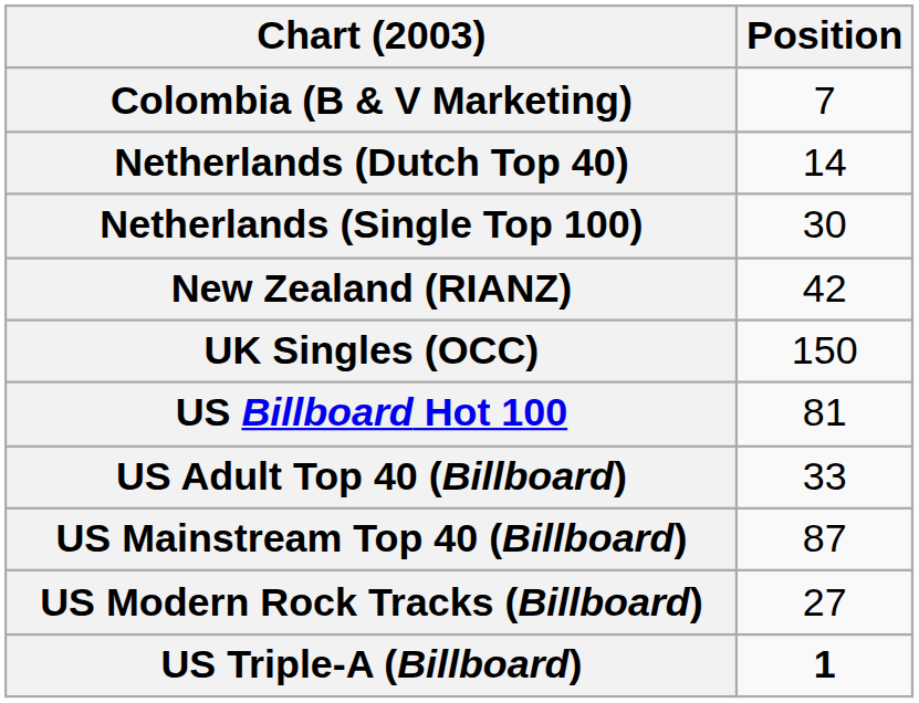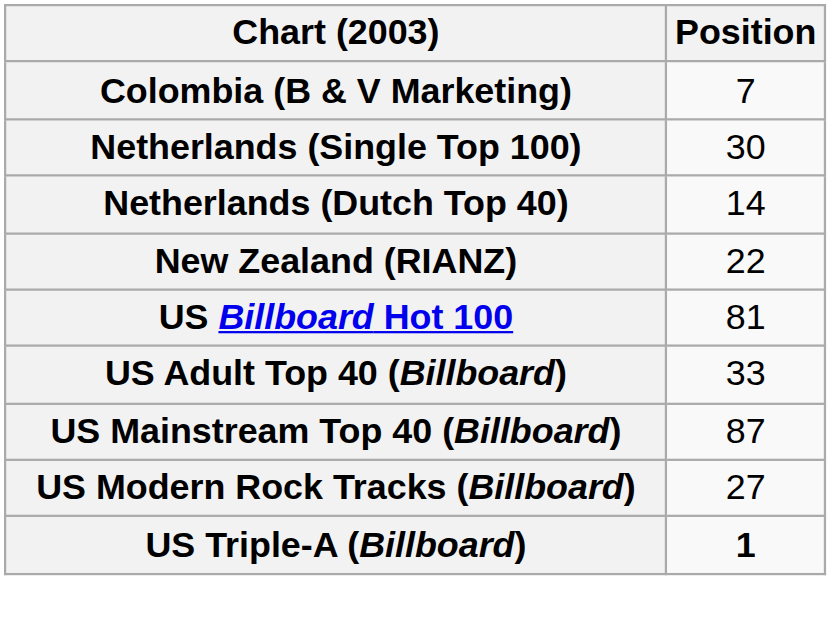rows swapped: Netherlands (Dutch Top 40) <-> Netherlands (Single Top 100)
New Zealand (RIANZ) | Position: 42 -> 22
- row: UK Singles (OCC) | 150
